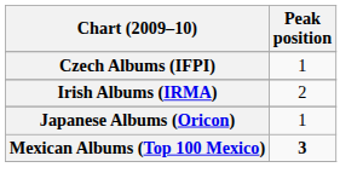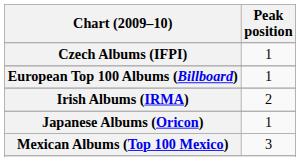+ row: European Top 100 Albums (Billboard) | 1
Mexican Albums (Top 100 Mexico) | Peak position: bold -> normal
